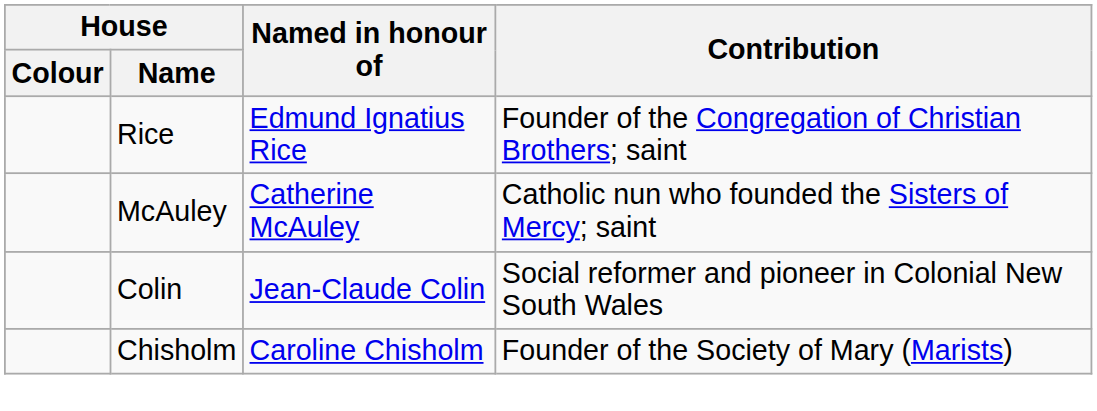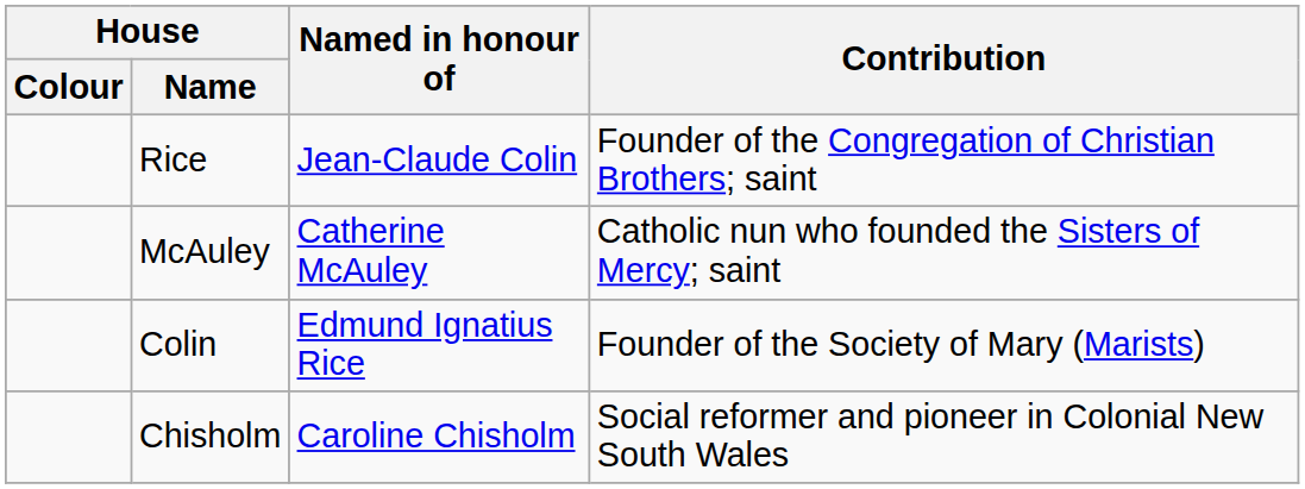Rice | Named in honour of: Edmund Ignatius Rice -> Jean-Claude Colin
Colin | Named in honour of: Jean-Claude Colin -> Edmund Ignatius Rice
Colin | Contribution: Social reformer and pioneer in Colonial New South Wales -> Founder of the Society of Mary (Marists)
Chisholm | Contribution: Founder of the Society of Mary (Marists) -> Social reformer and pioneer in Colonial New South Wales
